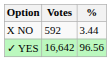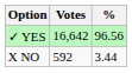rows swapped: ✓ YES <-> X NO
